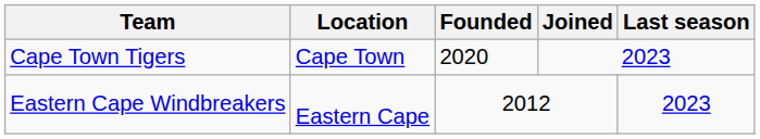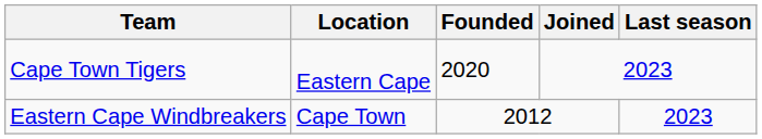Cape Town Tigers | Location: Cape Town -> Eastern Cape
Eastern Cape Windbreakers | Location: Eastern Cape -> Cape Town
